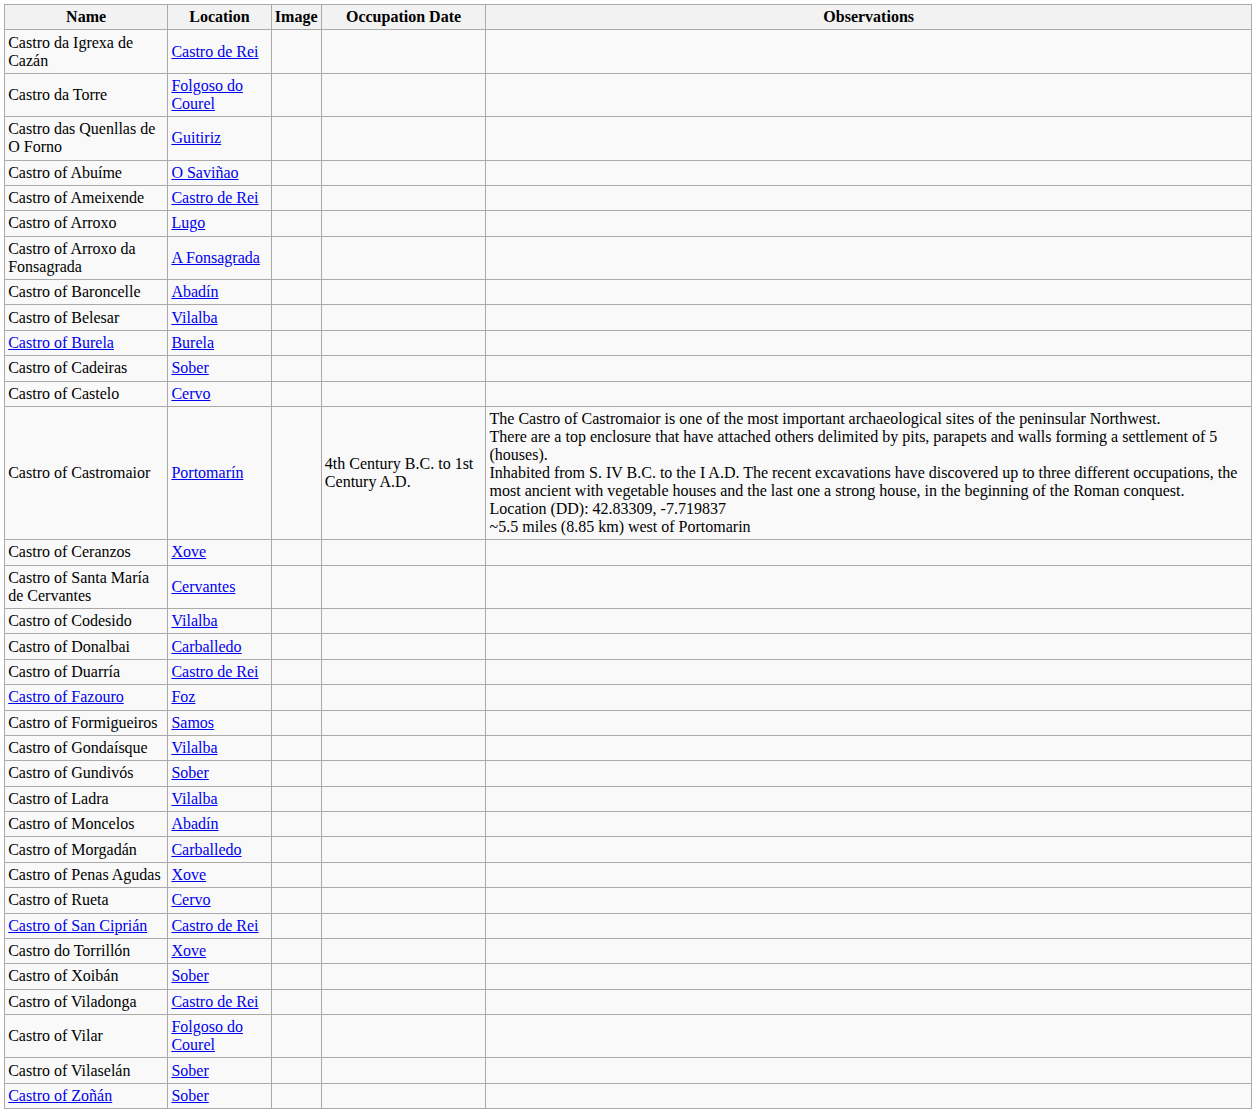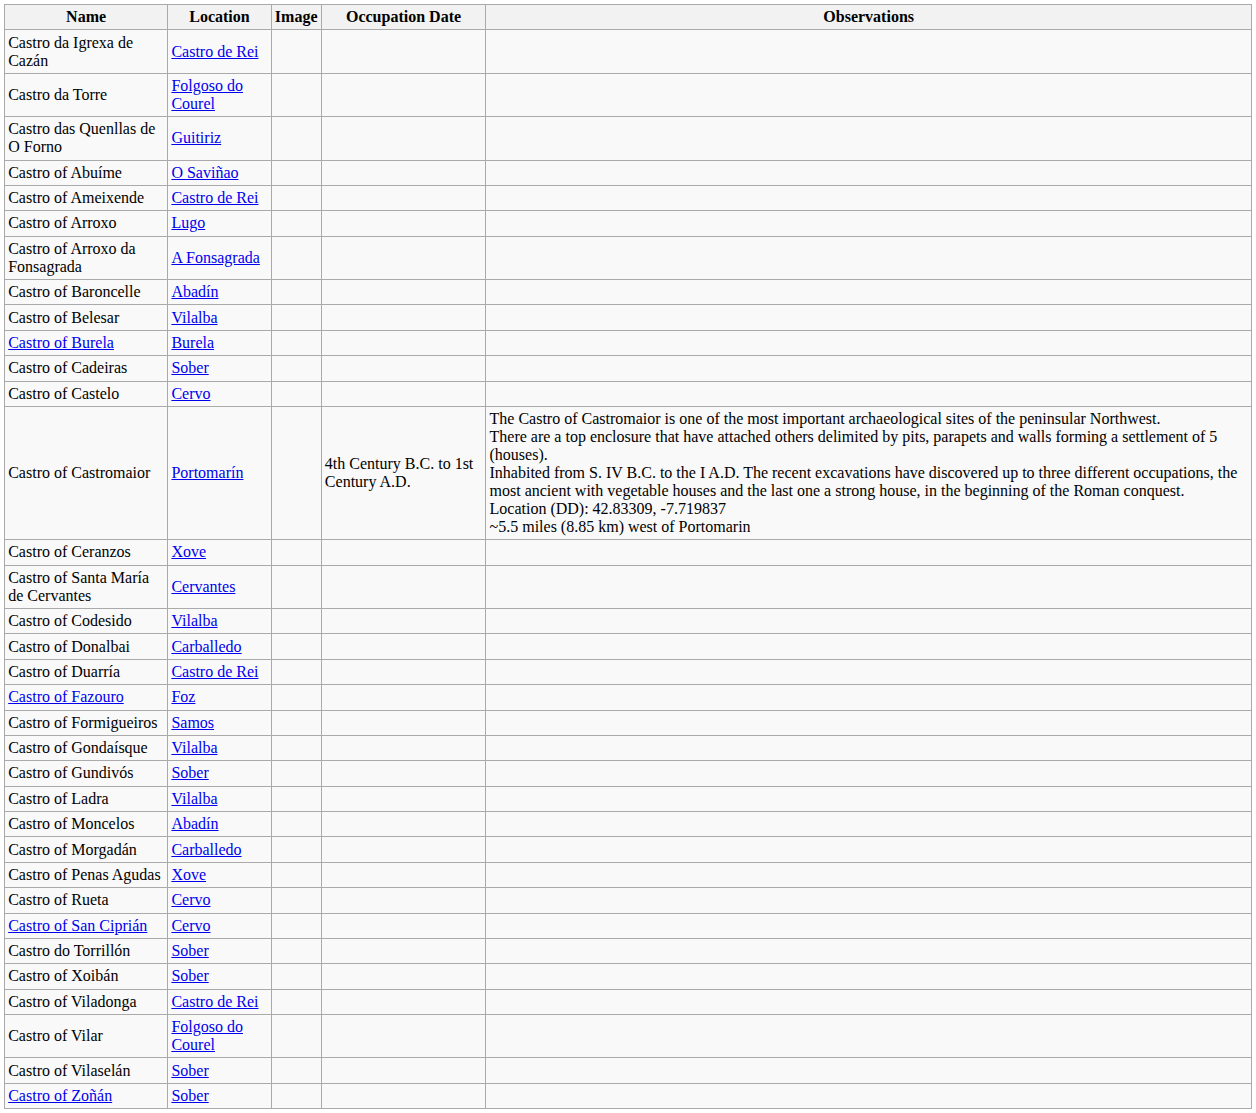Castro of San Ciprián | Location: Castro de Rei -> Cervo
Castro do Torrillón | Location: Xove -> Sober
